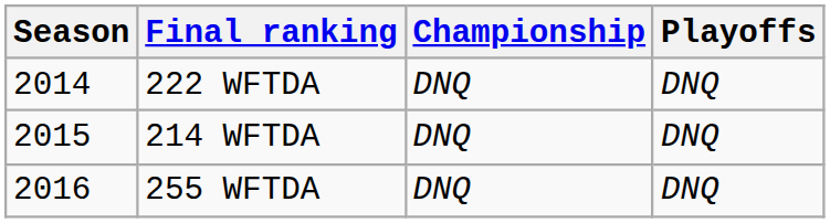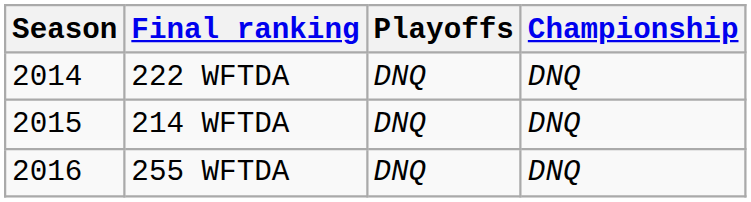columns swapped: Playoffs <-> Championship
